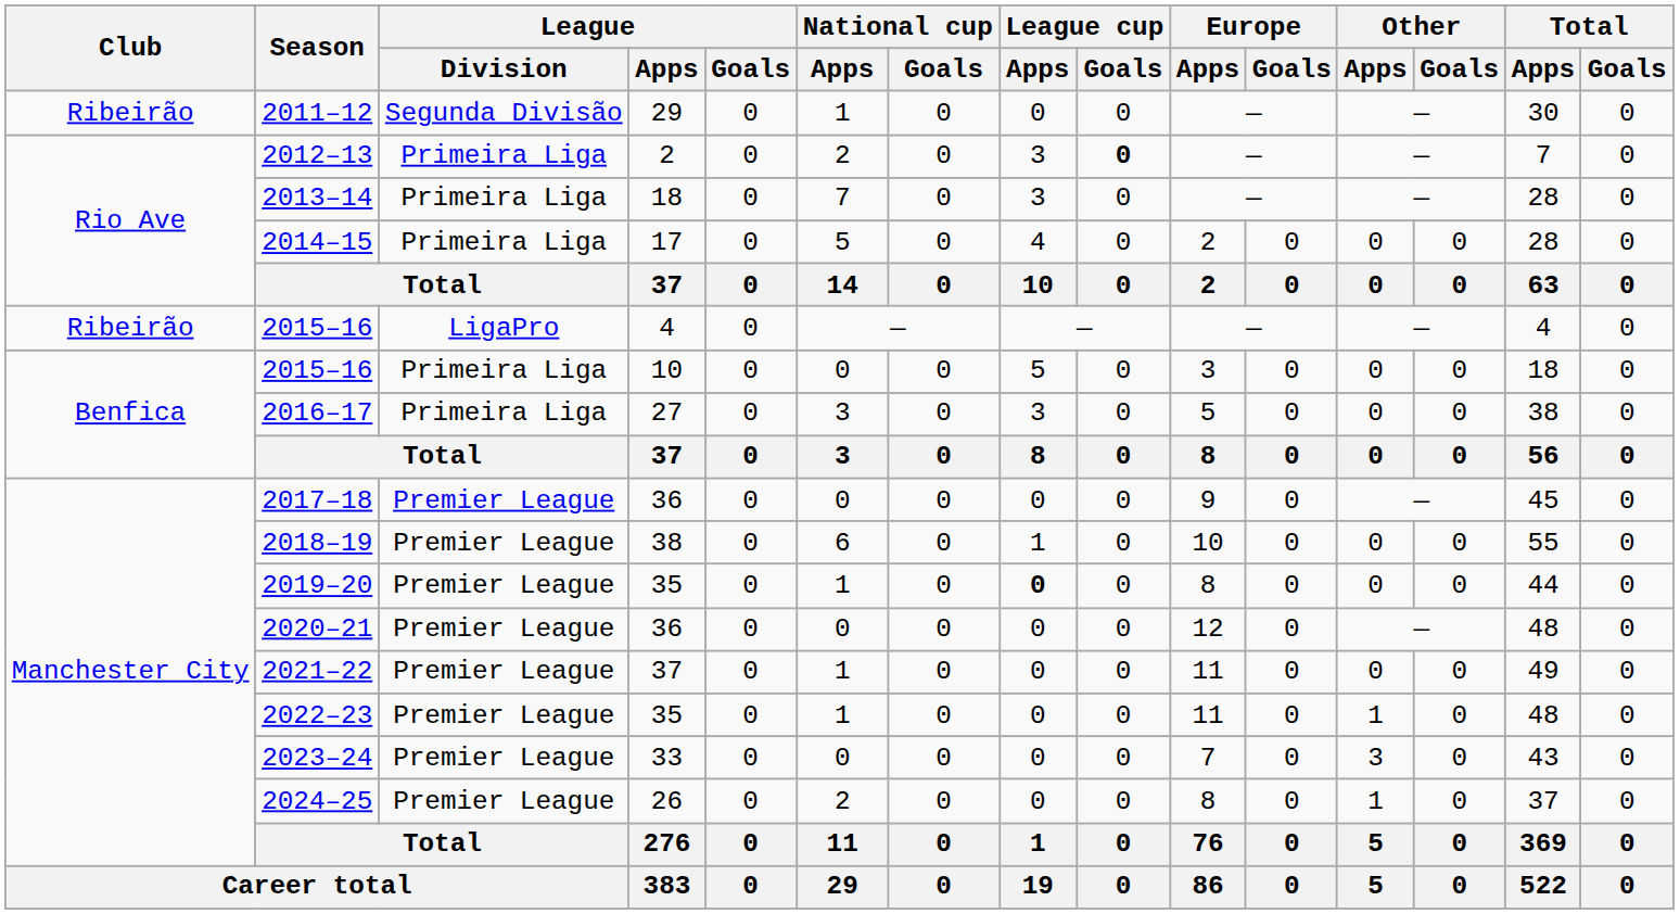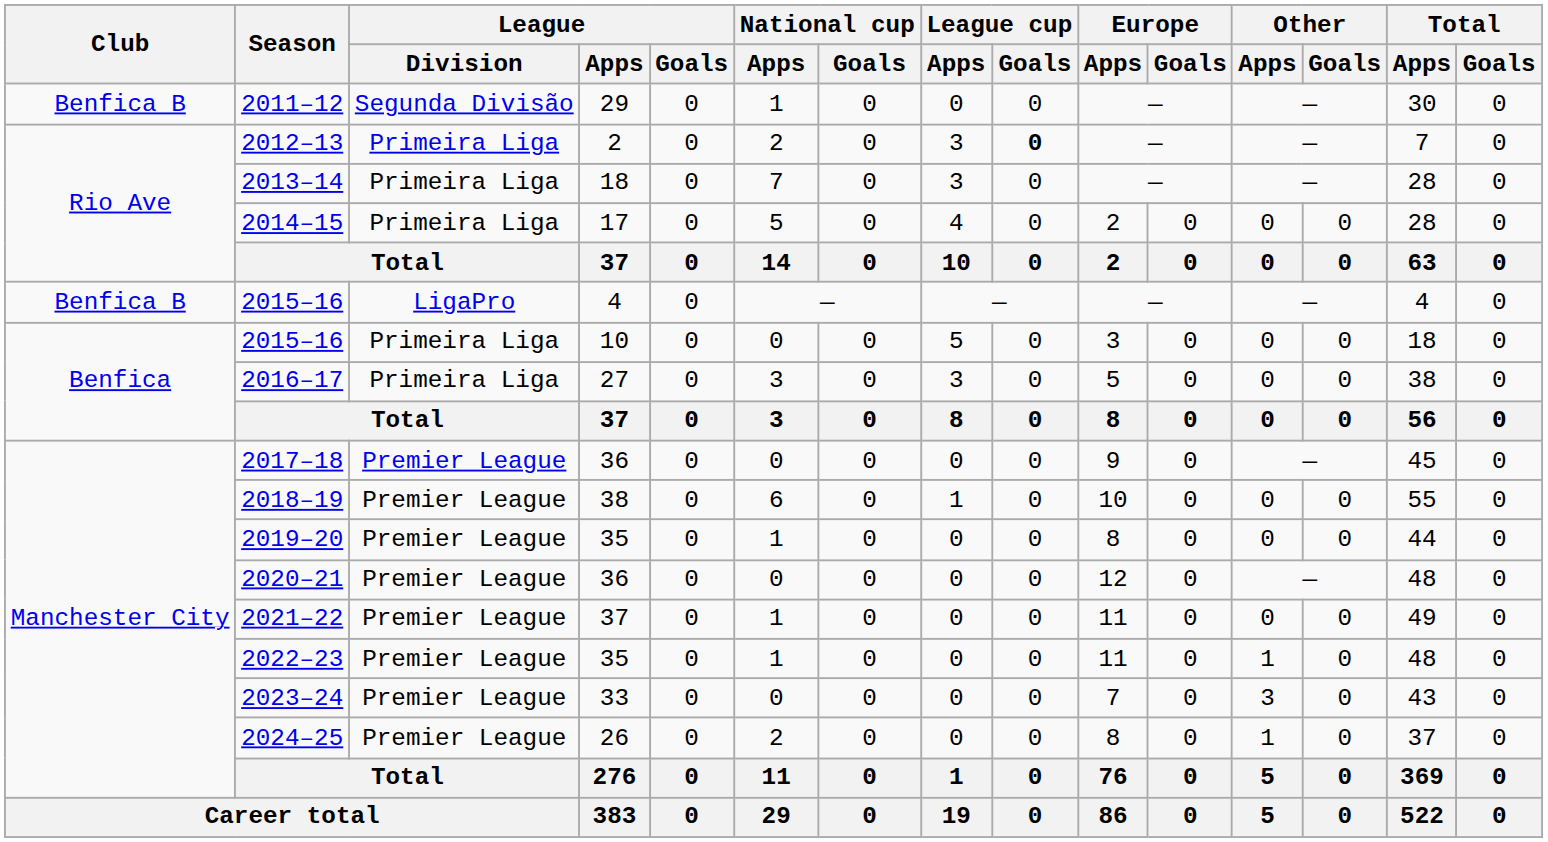2011–12 | Club: Ribeirão -> Benfica B
2015–16 / 4 | Club: Ribeirão -> Benfica B
2019–20 | League cup / Apps: bold -> normal
